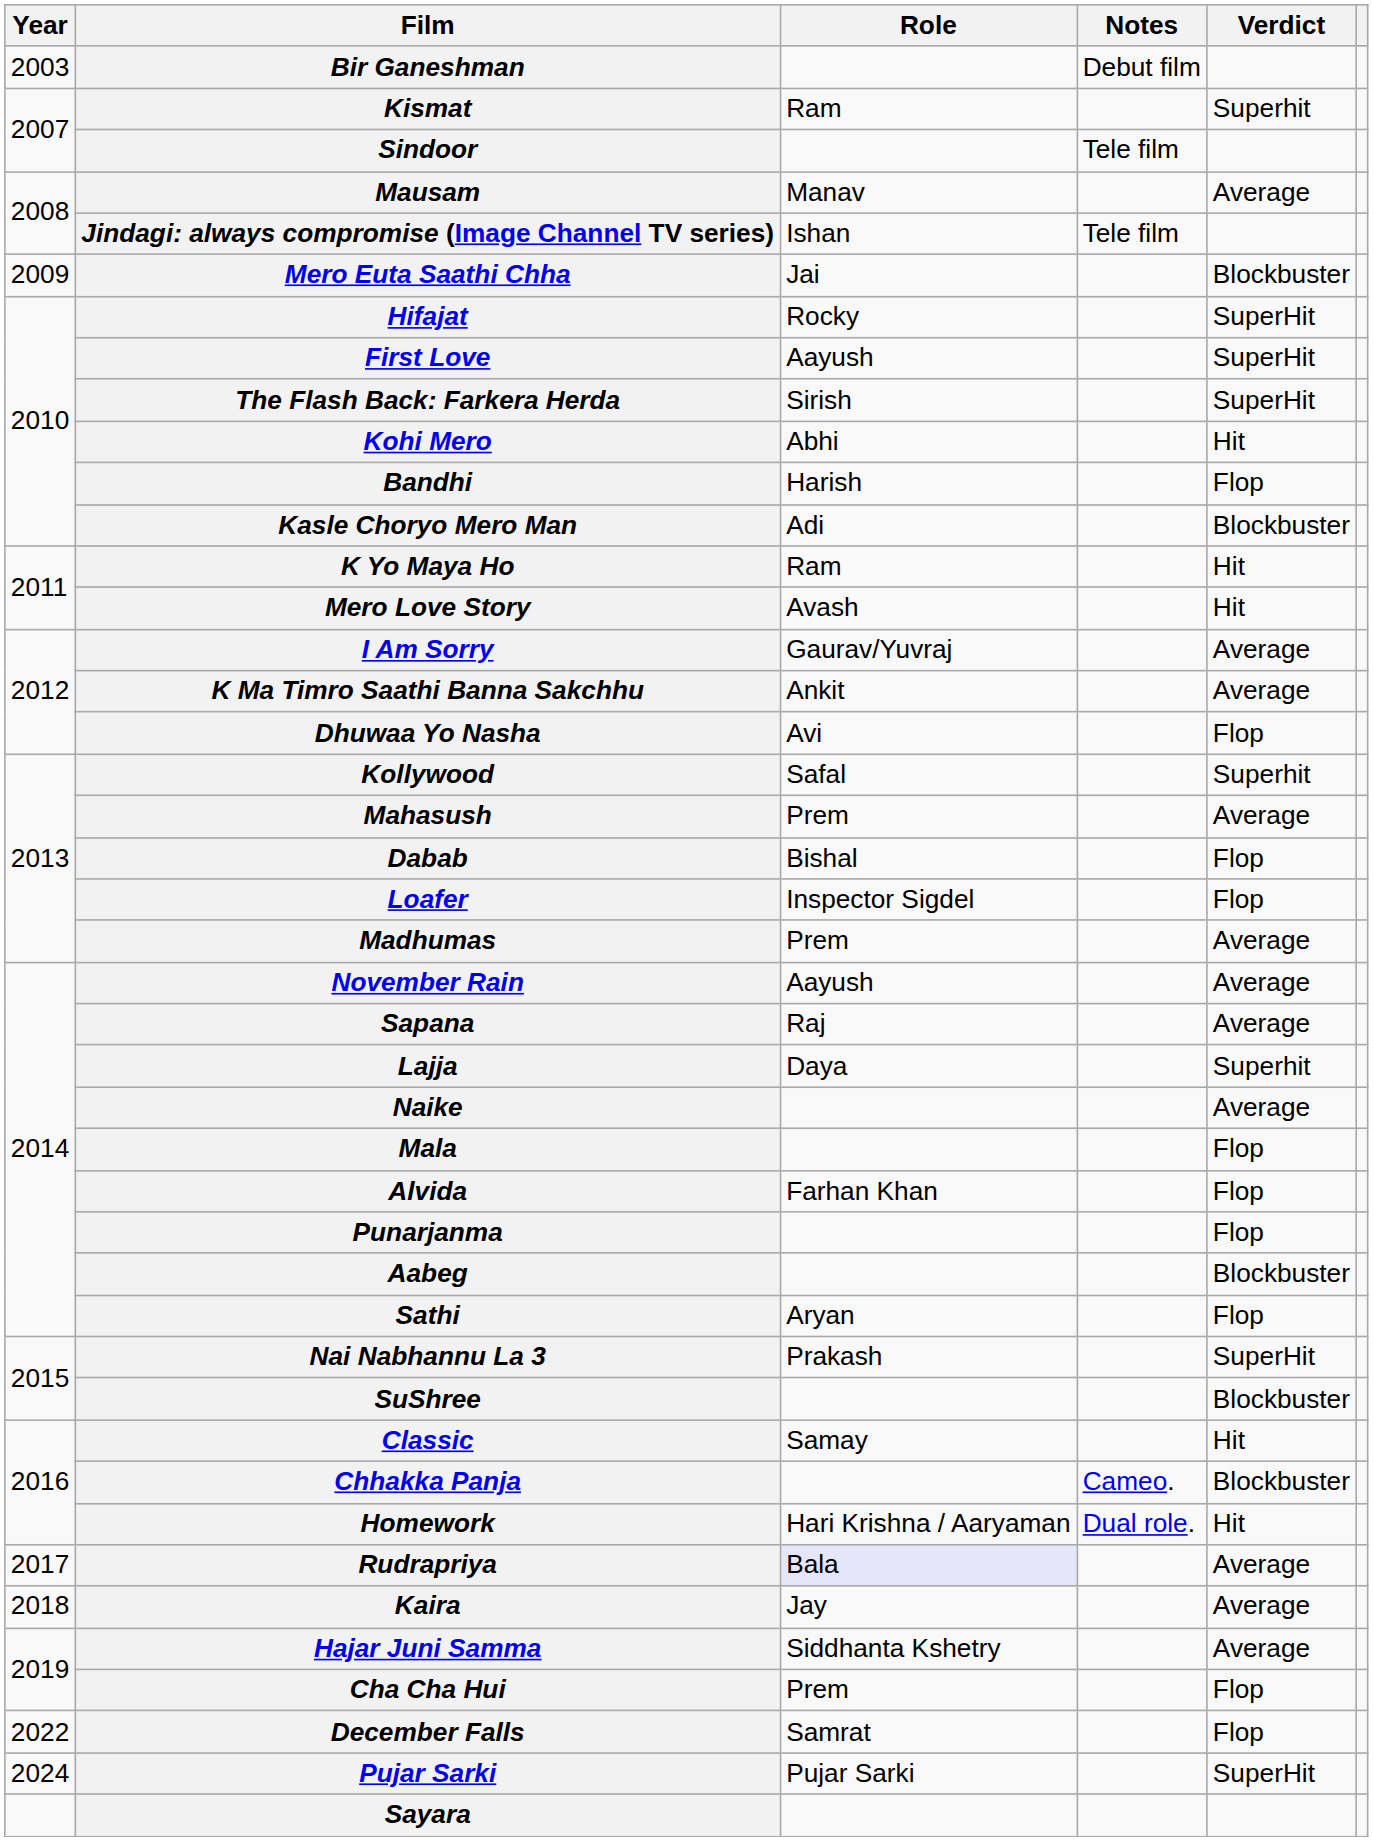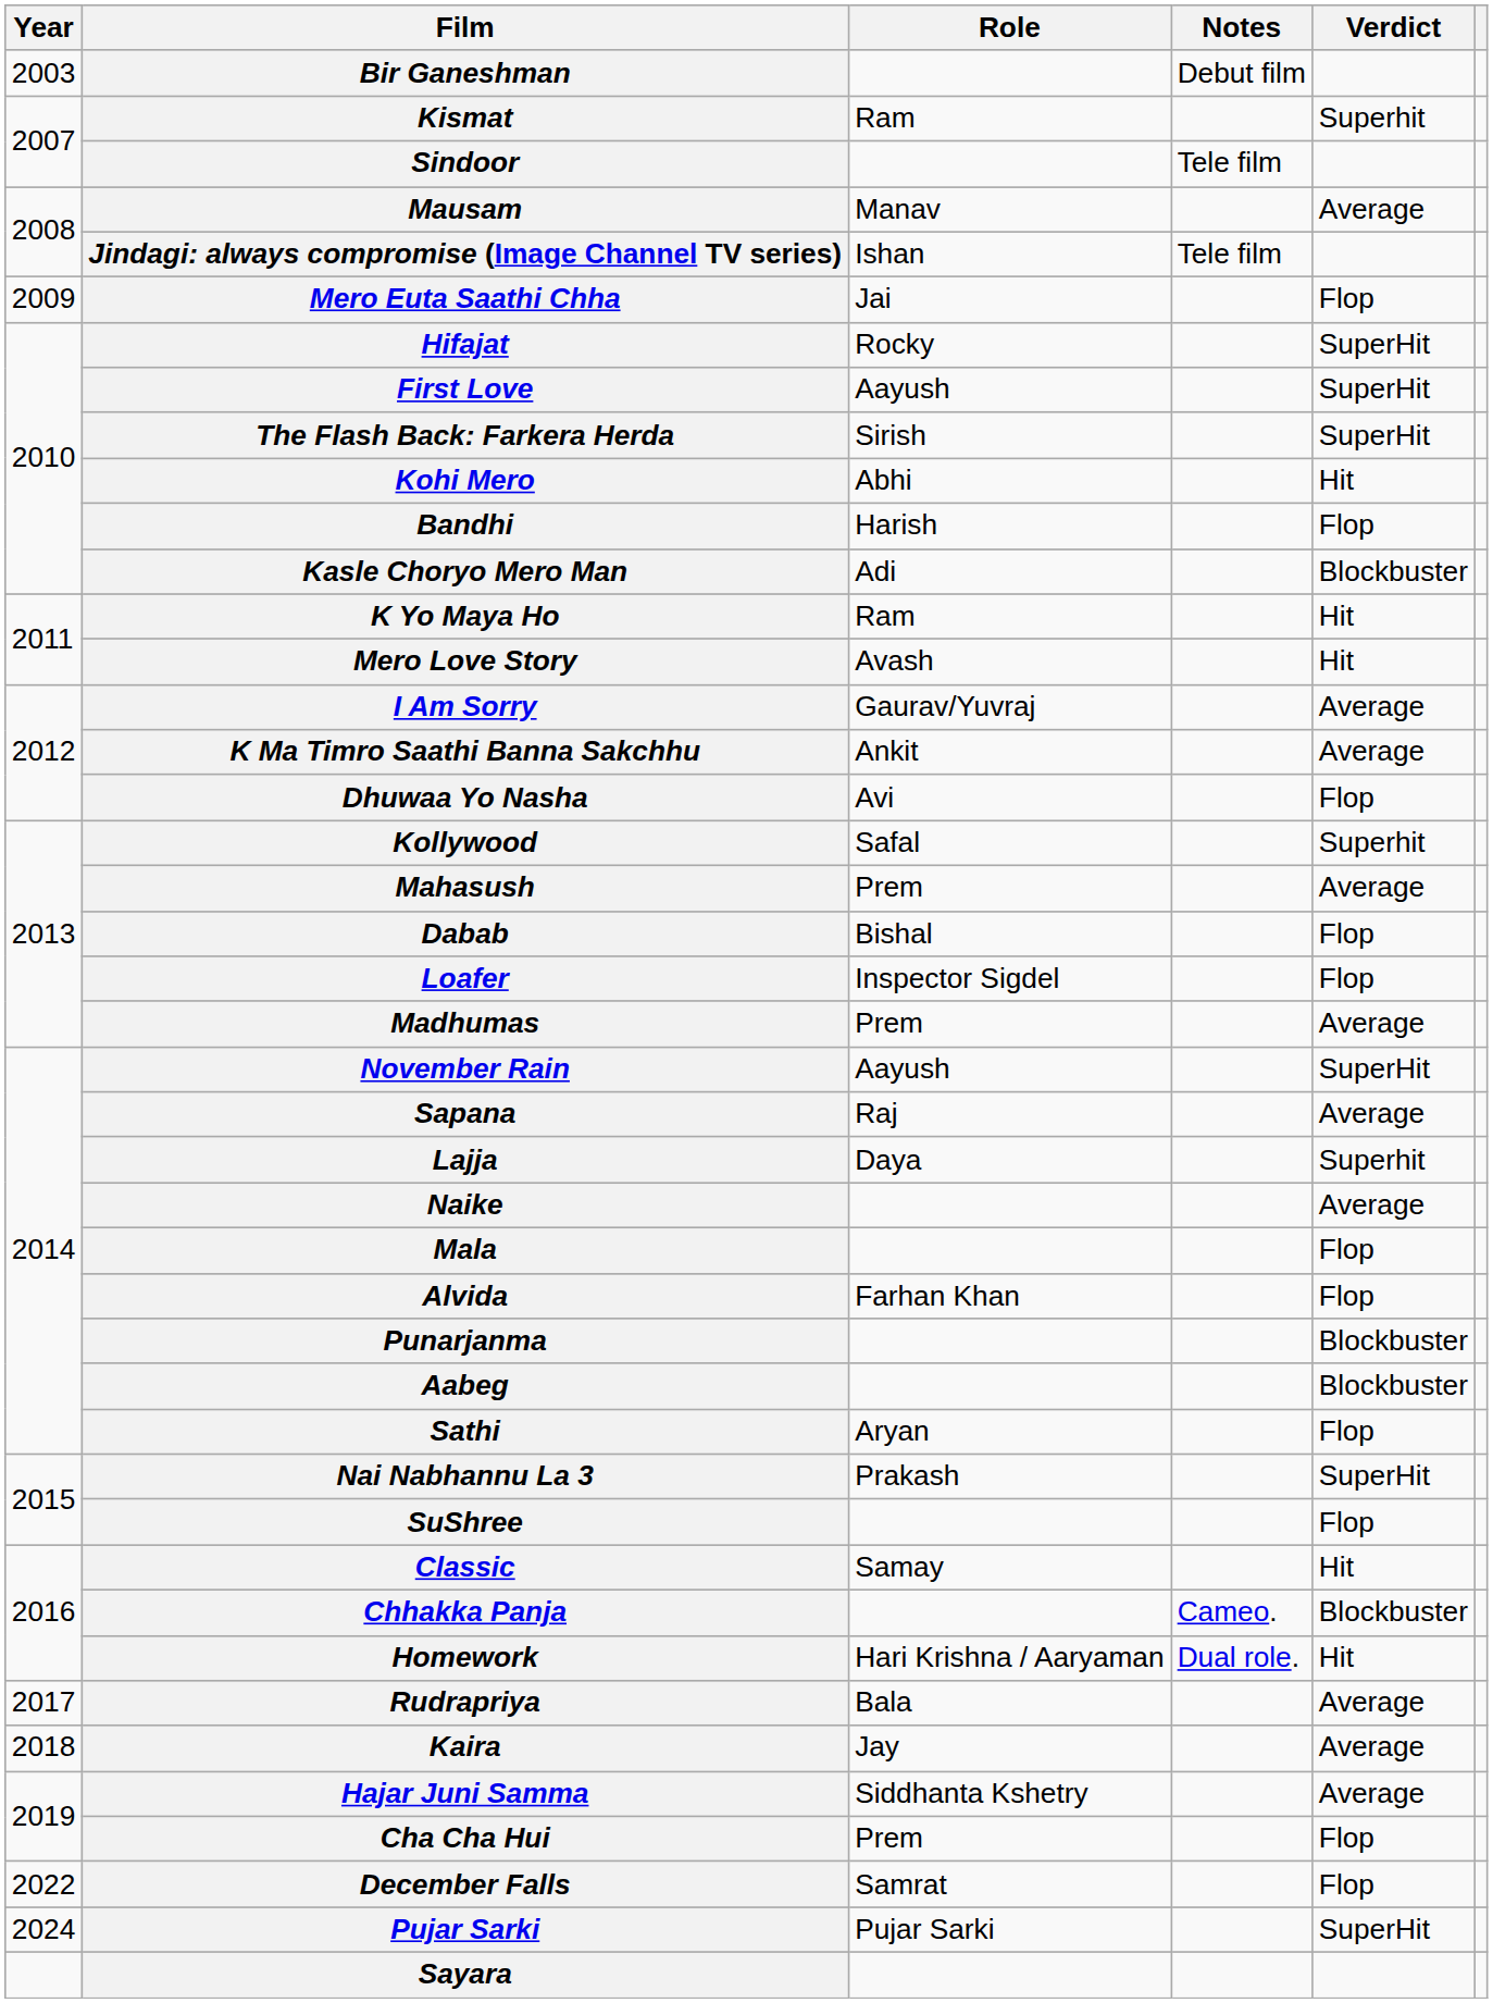Mero Euta Saathi Chha | Verdict: Blockbuster -> Flop
November Rain | Verdict: Average -> SuperHit
Punarjanma | Verdict: Flop -> Blockbuster
SuShree | Verdict: Blockbuster -> Flop
Rudrapriya | Role: lavender background -> no background
